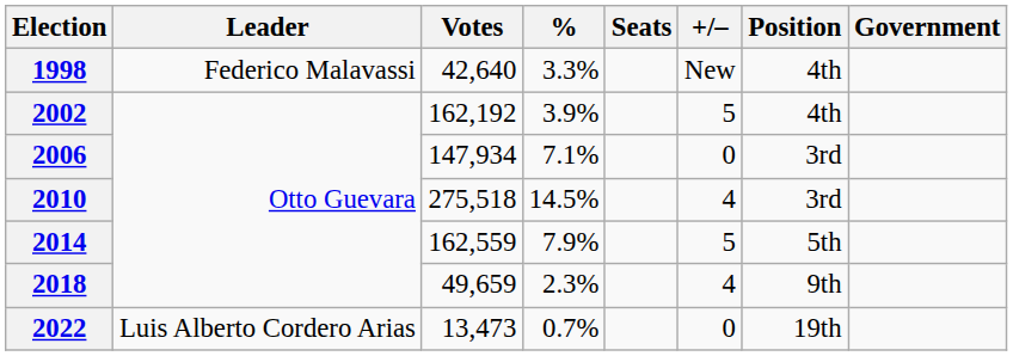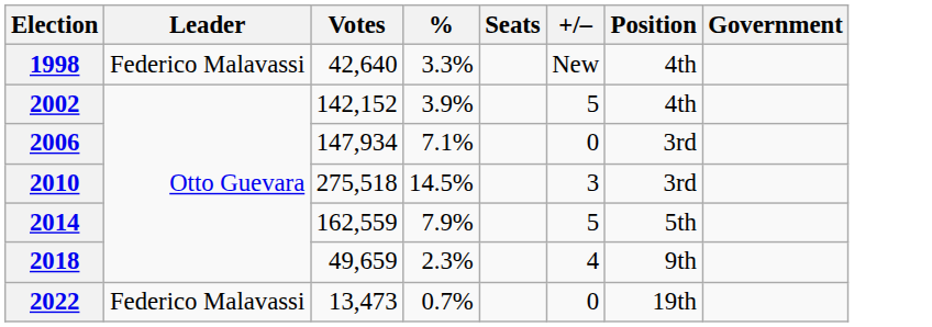2002 | Votes: 162,192 -> 142,152
2010 | +/–: 4 -> 3
2022 | Leader: Luis Alberto Cordero Arias -> Federico Malavassi
